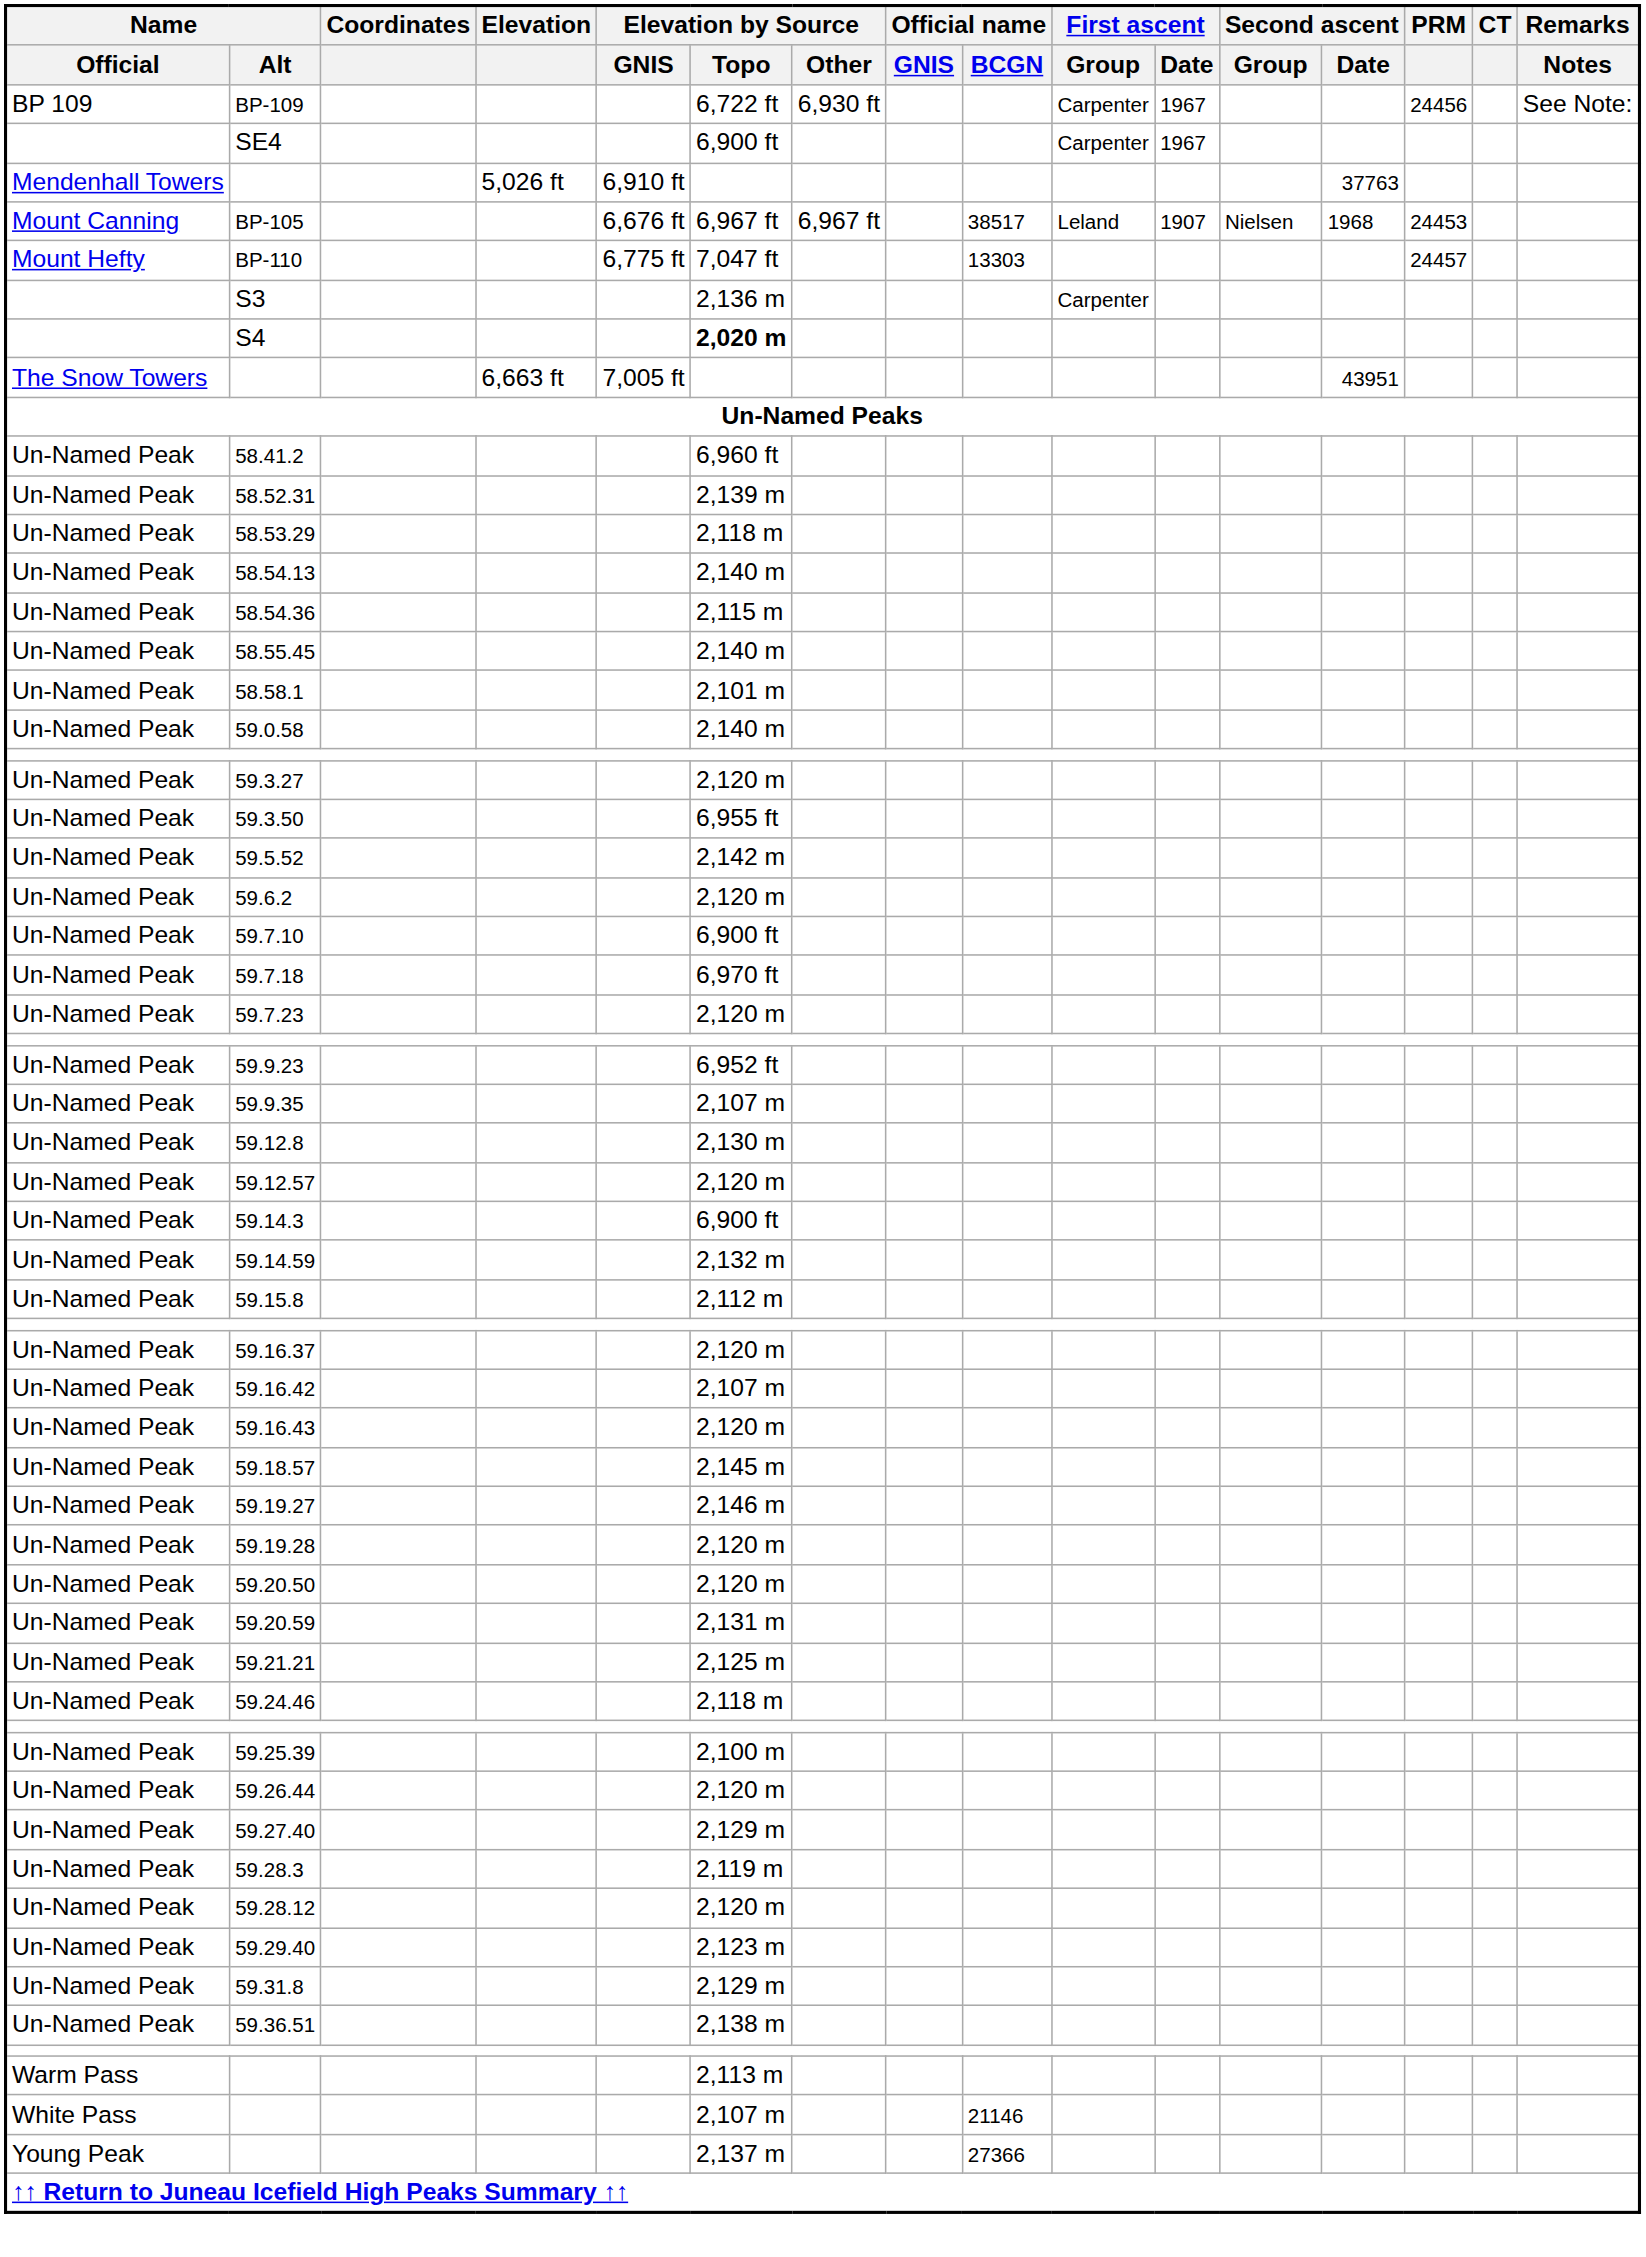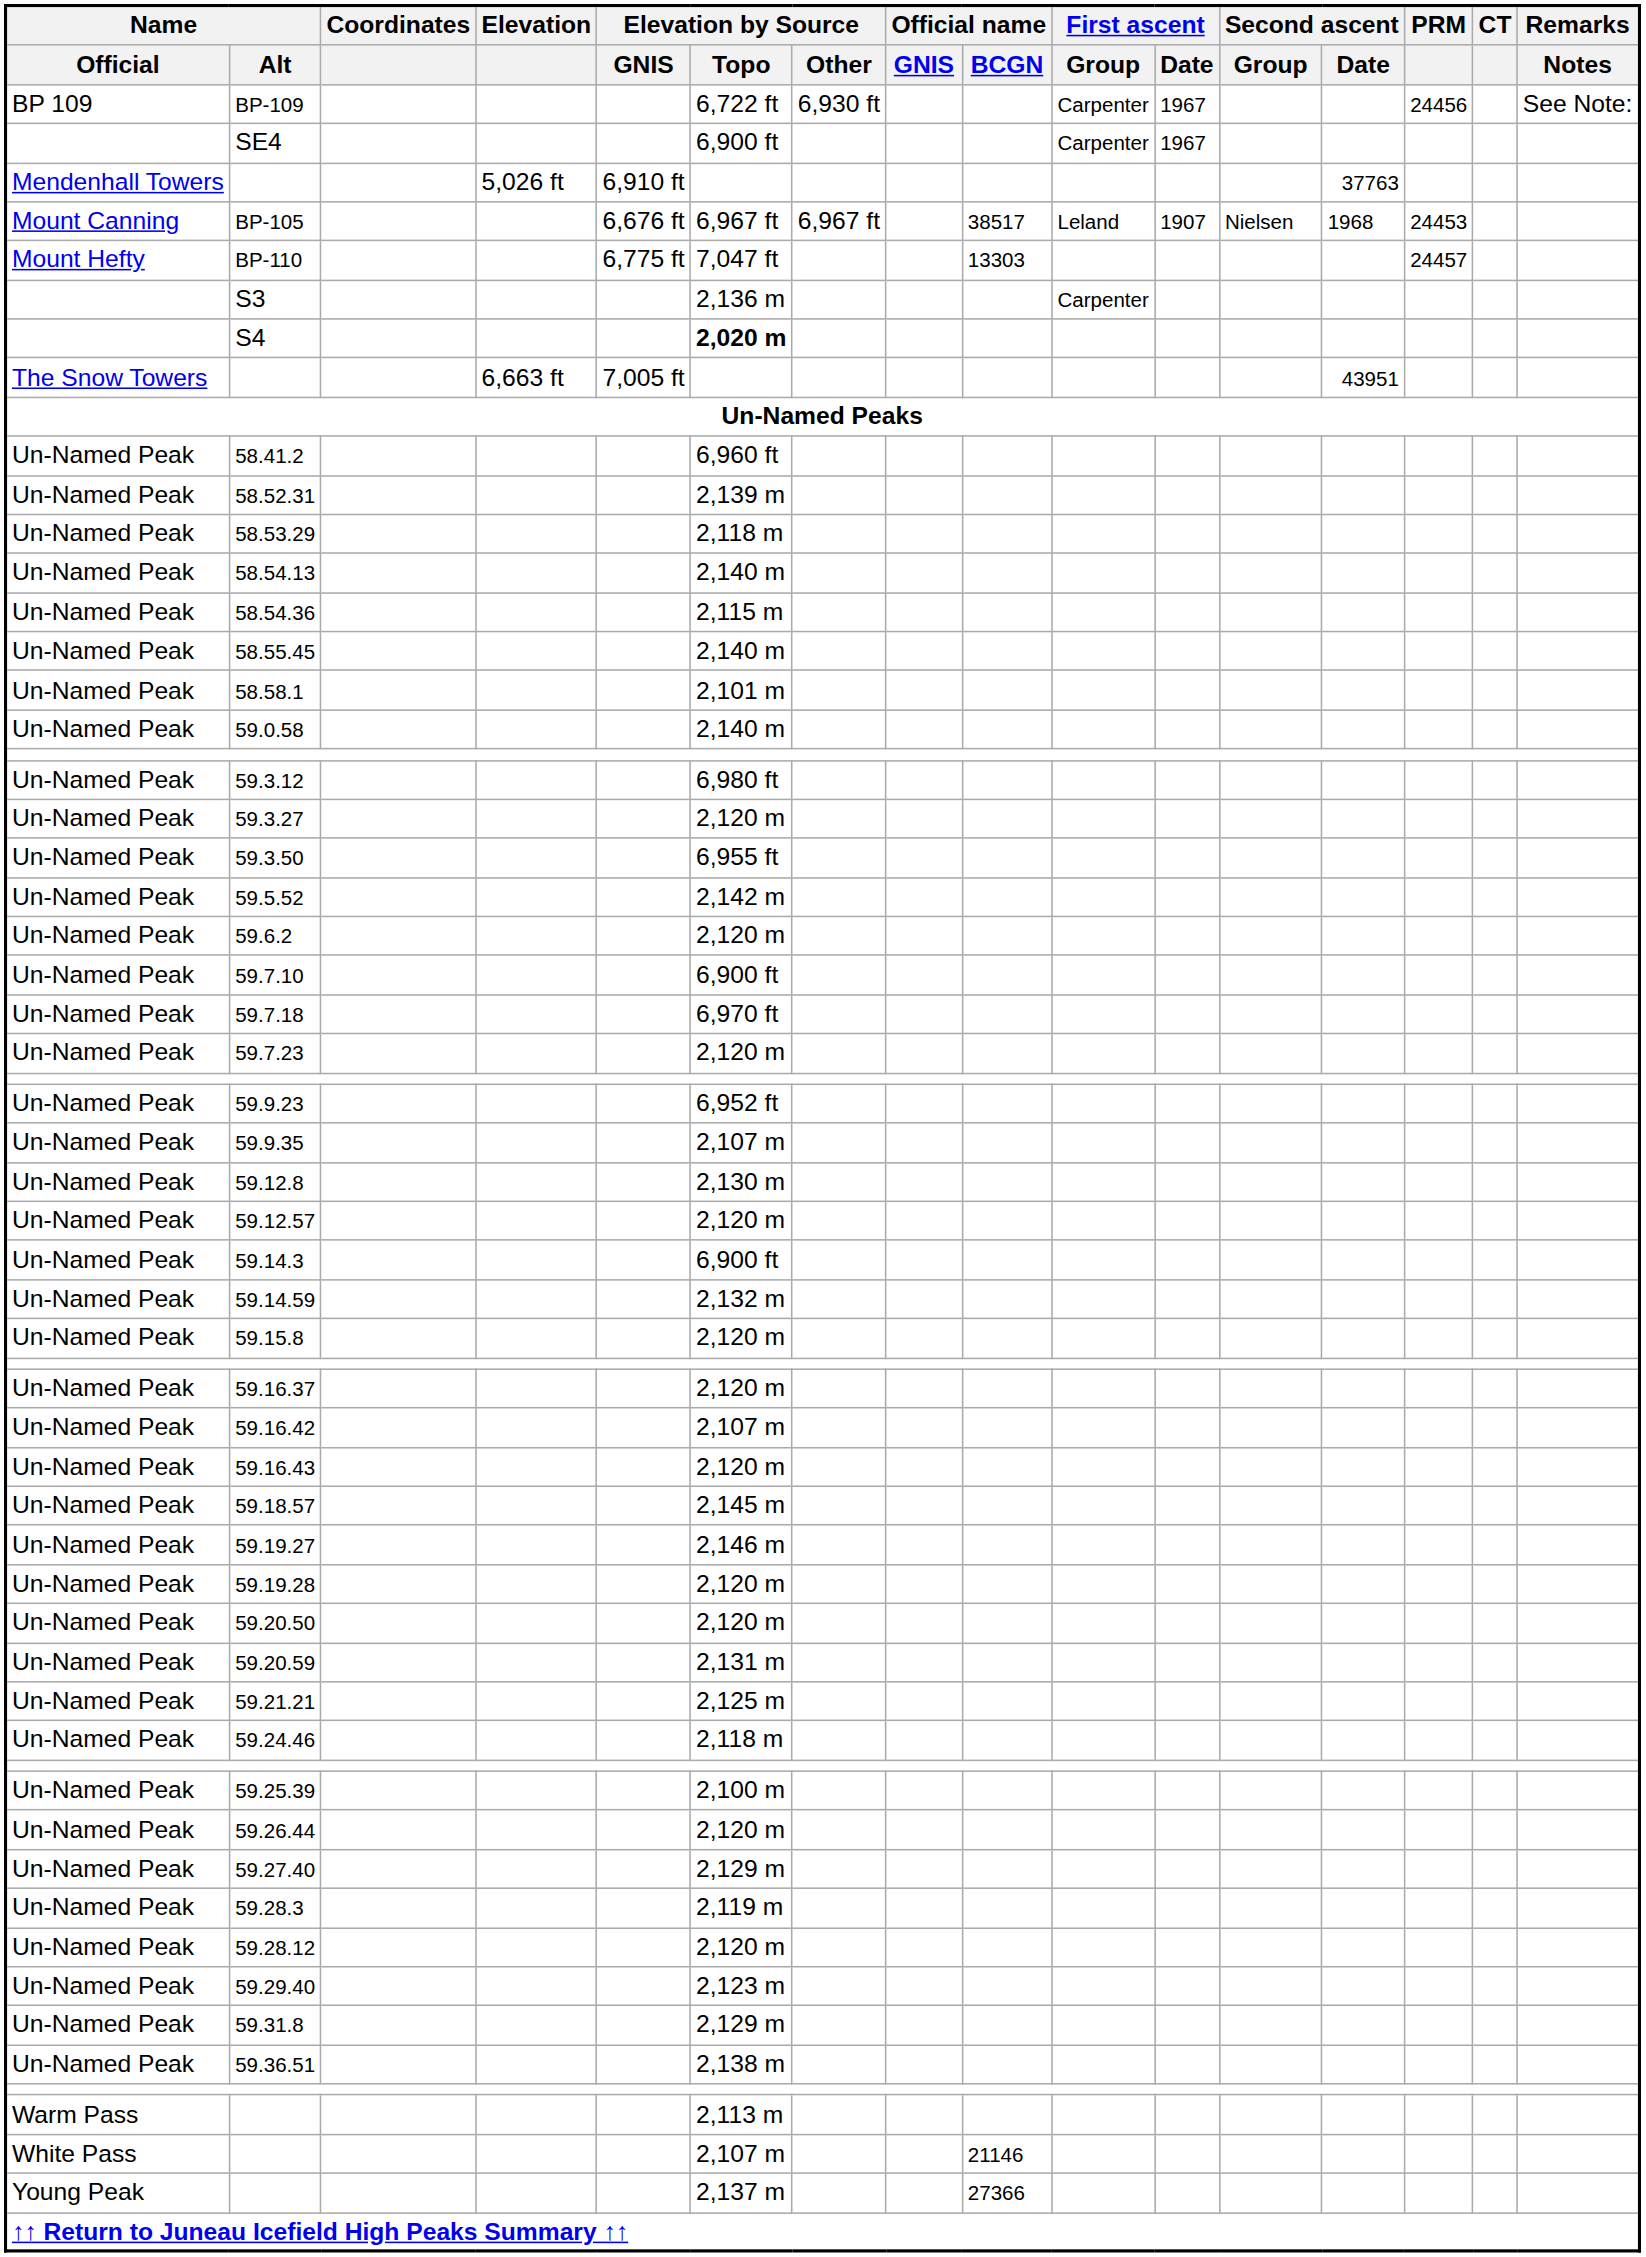+ row: Un-Named Peak | 59.3.12 | 6,980 ft
59.15.8 | Elevation by Source / Topo: 2,112 m -> 2,120 m
